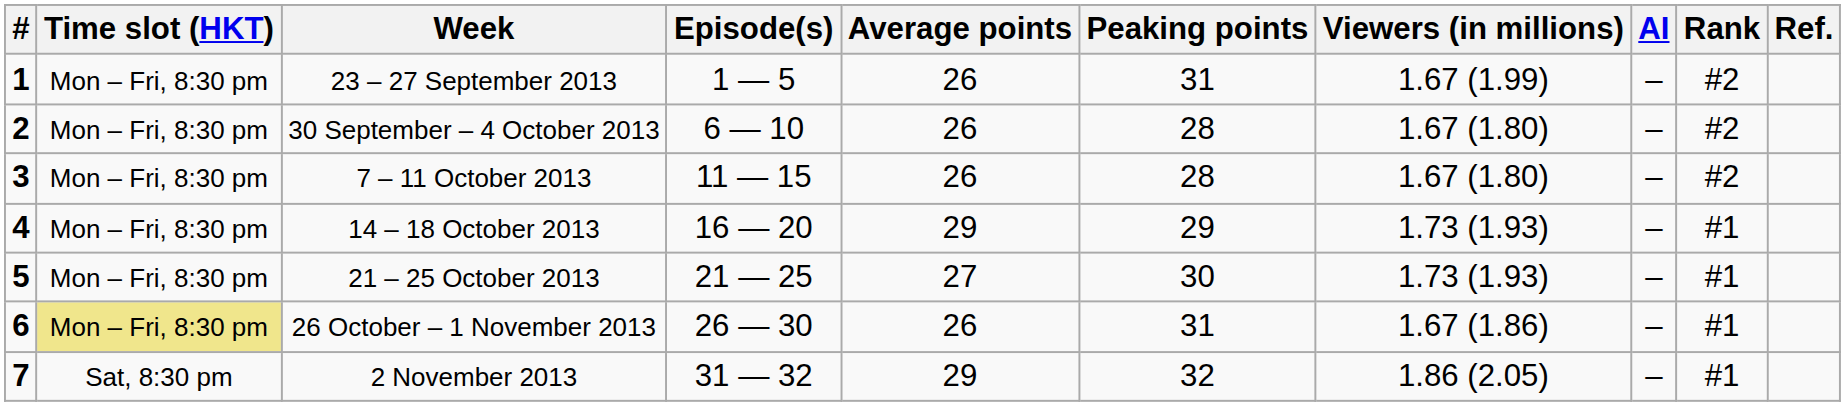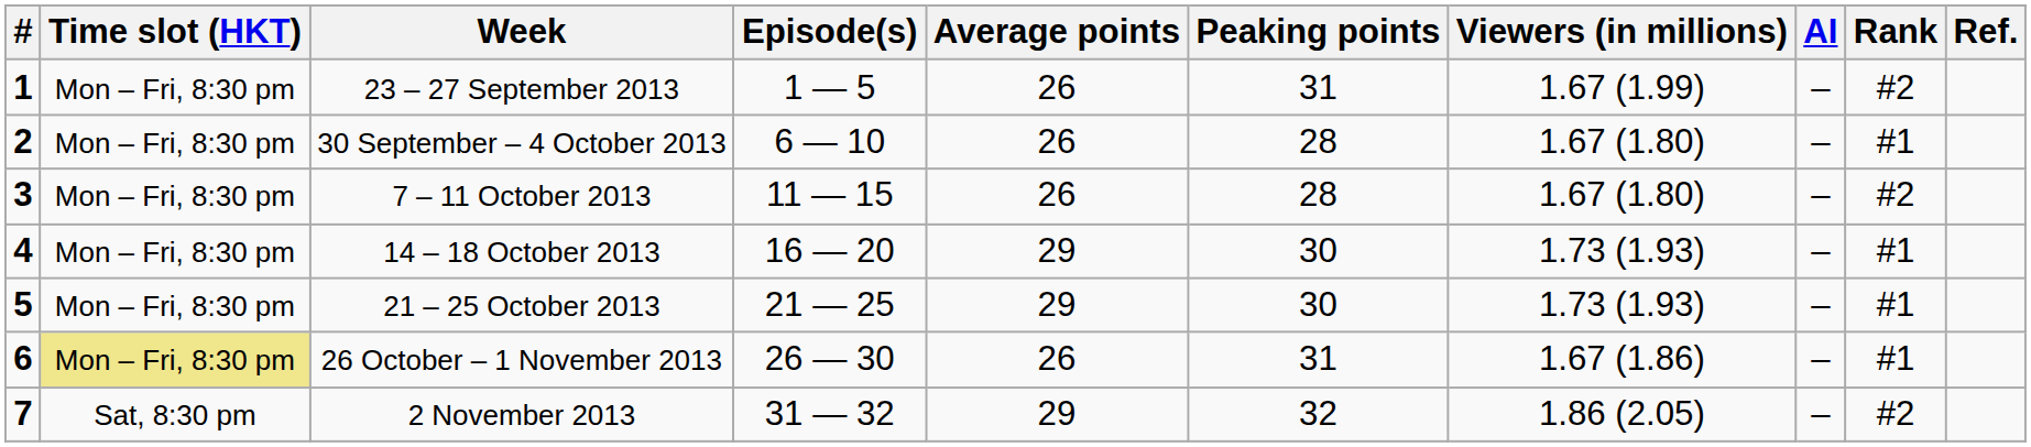30 September – 4 October 2013 | Rank: #2 -> #1
14 – 18 October 2013 | Peaking points: 29 -> 30
21 – 25 October 2013 | Average points: 27 -> 29
2 November 2013 | Rank: #1 -> #2
